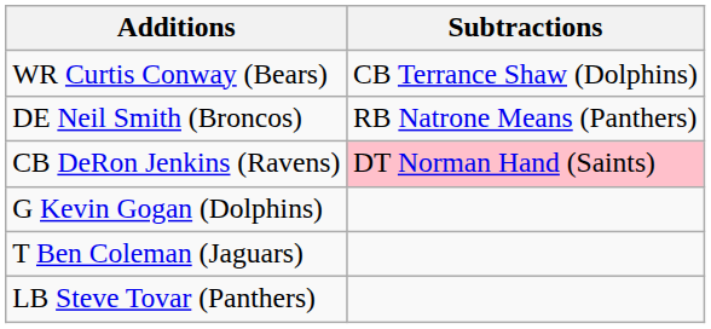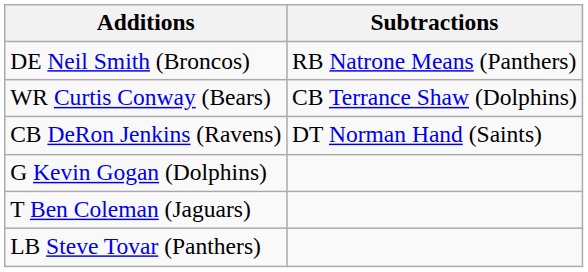rows swapped: DE Neil Smith (Broncos) <-> WR Curtis Conway (Bears)
CB DeRon Jenkins (Ravens) | Subtractions: pink background -> no background
